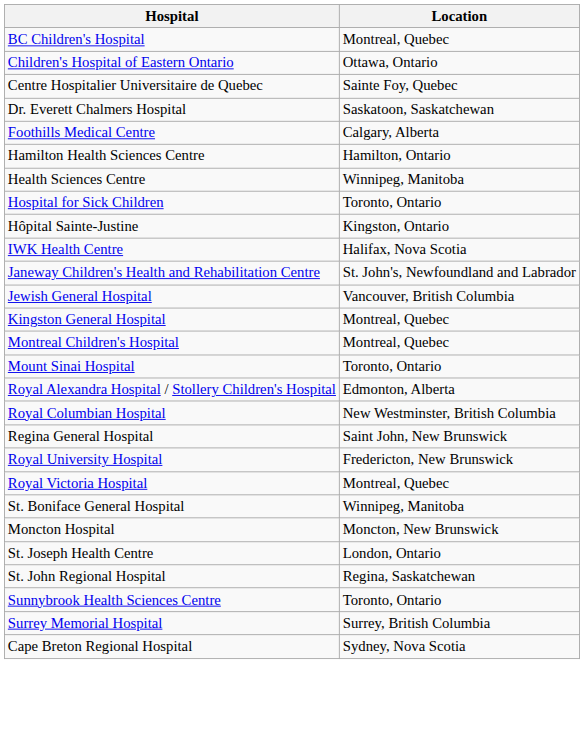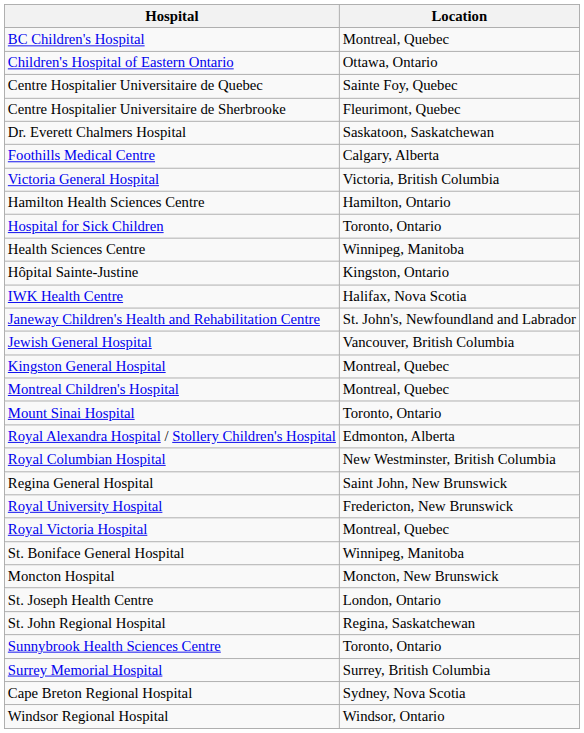+ row: Centre Hospitalier Universitaire de Sherbrooke | Fleurimont, Quebec
+ row: Victoria General Hospital | Victoria, British Columbia
rows swapped: Hospital for Sick Children <-> Health Sciences Centre
+ row: Windsor Regional Hospital | Windsor, Ontario
